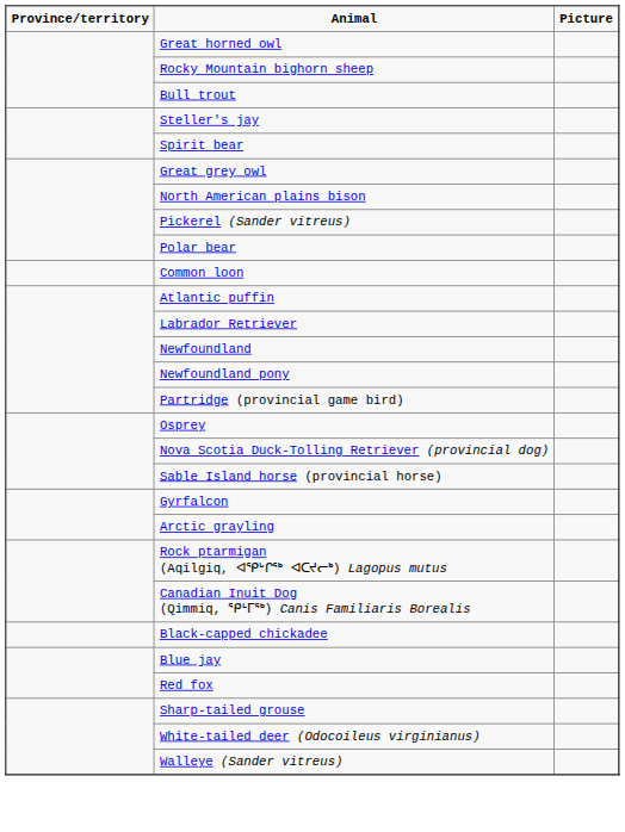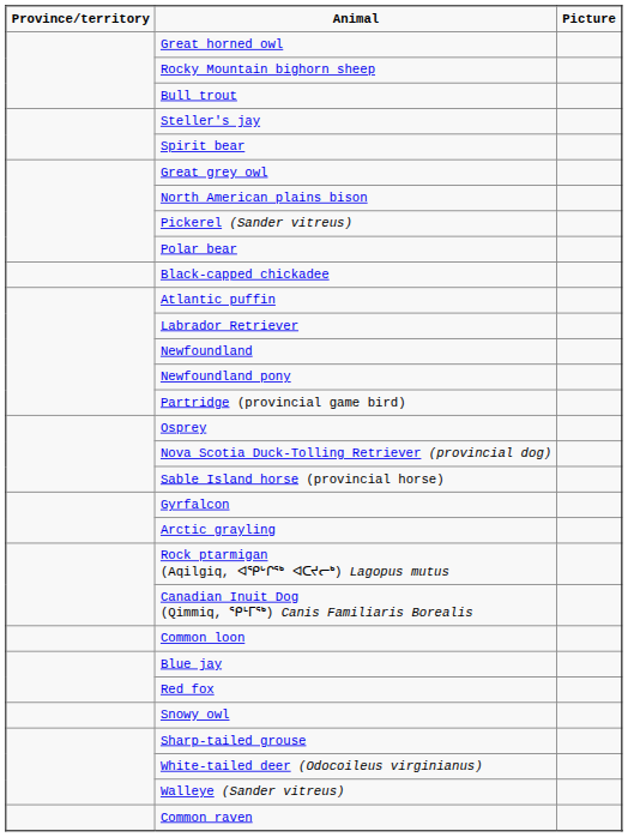rows swapped: Black-capped chickadee <-> Common loon
+ row: Snowy owl
+ row: Common raven
